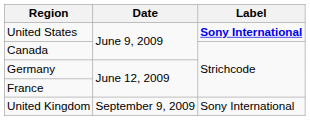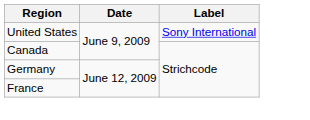United States | Label: bold -> normal
- row: United Kingdom | September 9, 2009 | Sony International
